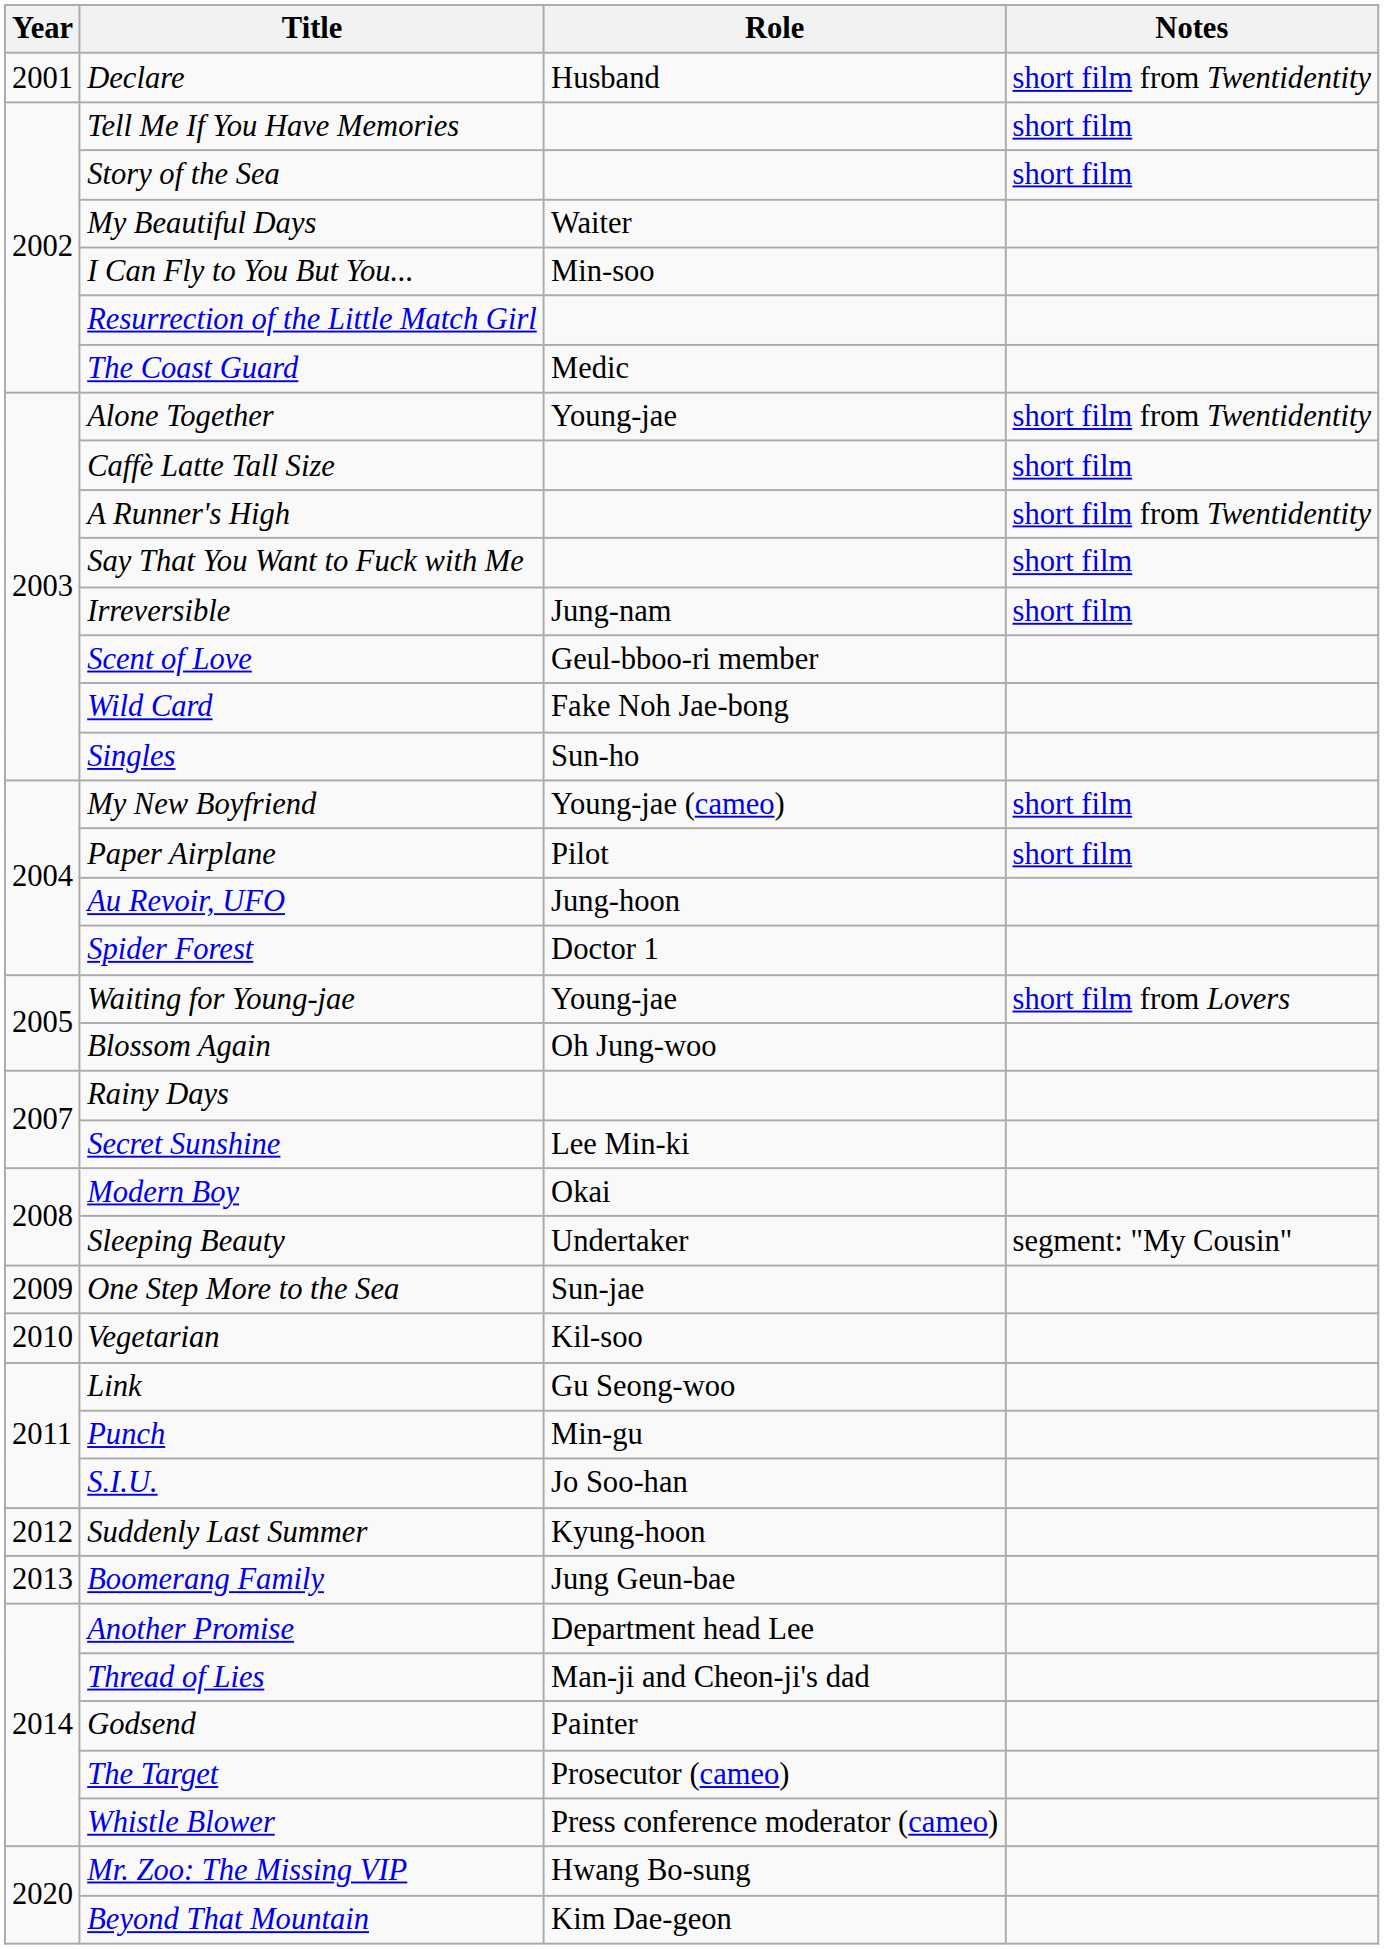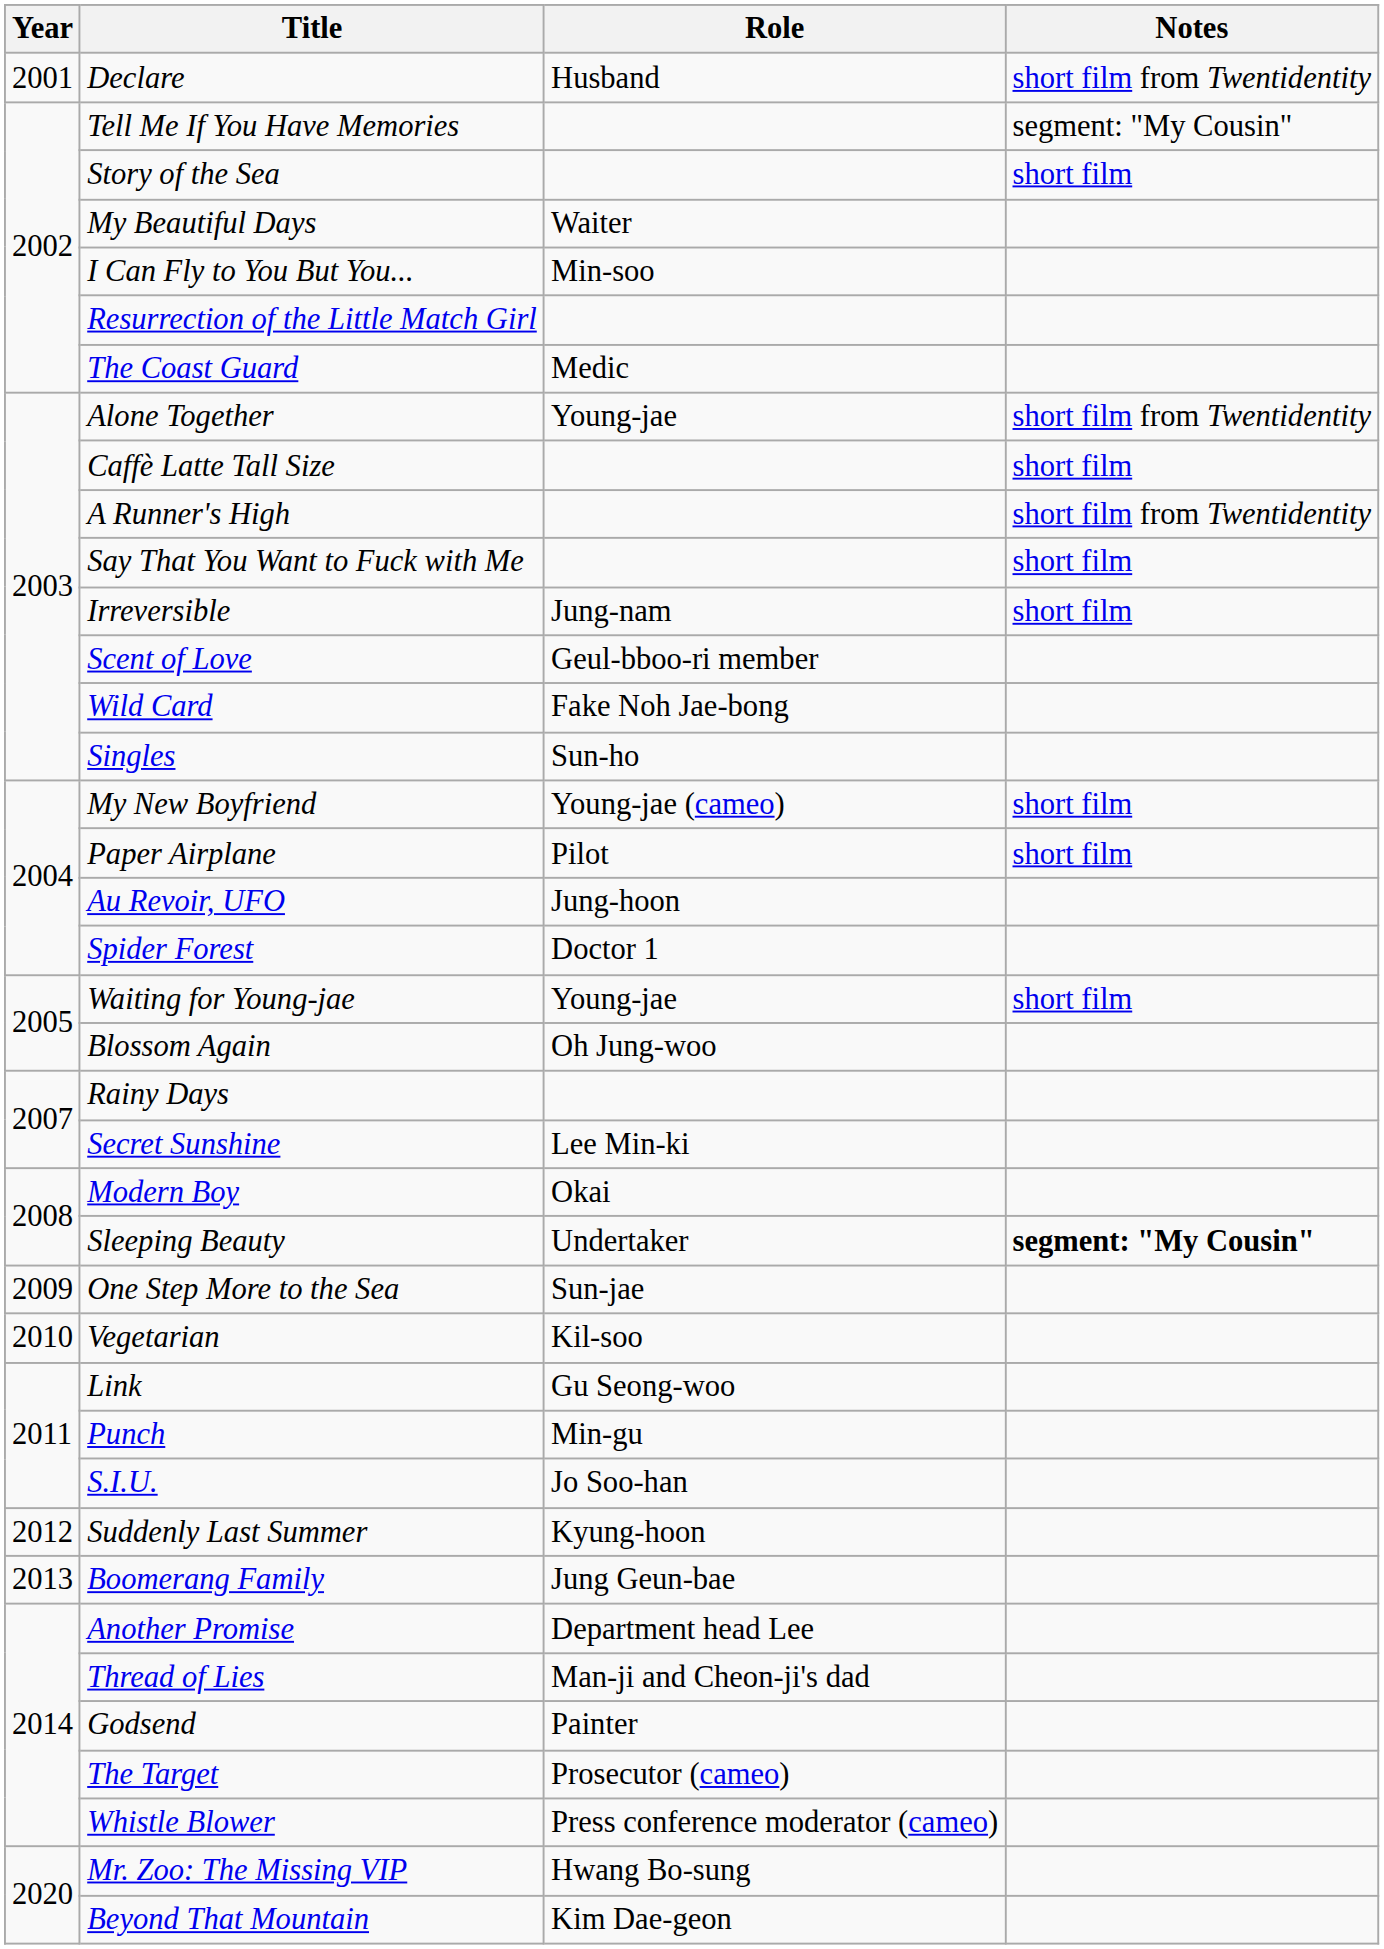Tell Me If You Have Memories | Notes: short film -> segment: "My Cousin"
Waiting for Young-jae | Notes: short film from Lovers -> short film
Sleeping Beauty | Notes: normal -> bold
